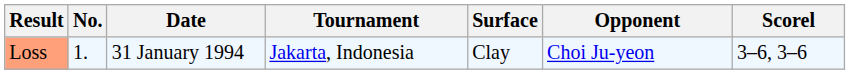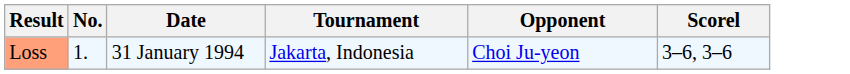- column: Surface | Clay
